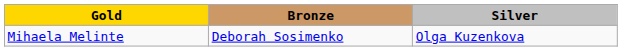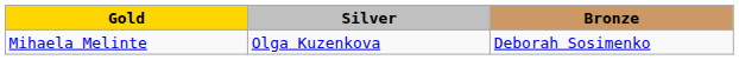columns swapped: Silver <-> Bronze
